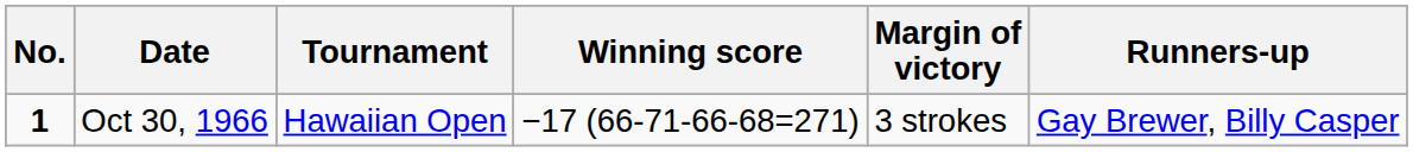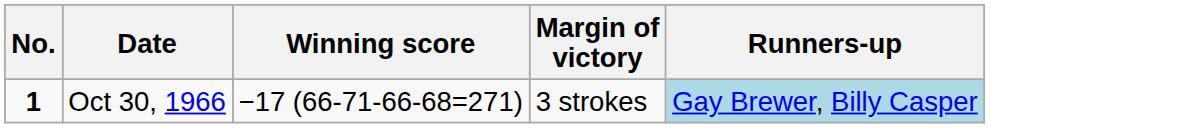- column: Tournament | Hawaiian Open
Oct 30, 1966 | Runners-up: no background -> lightblue background
